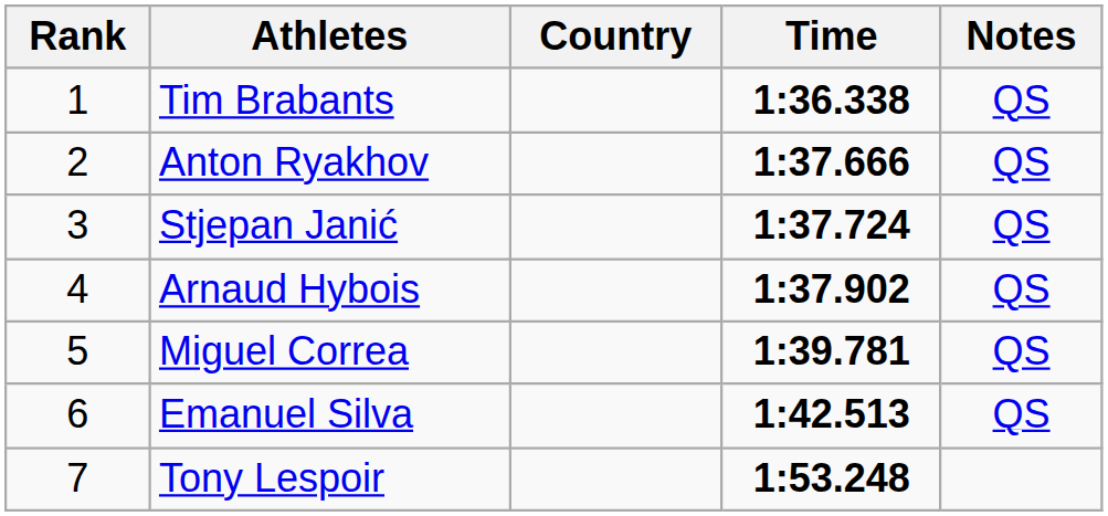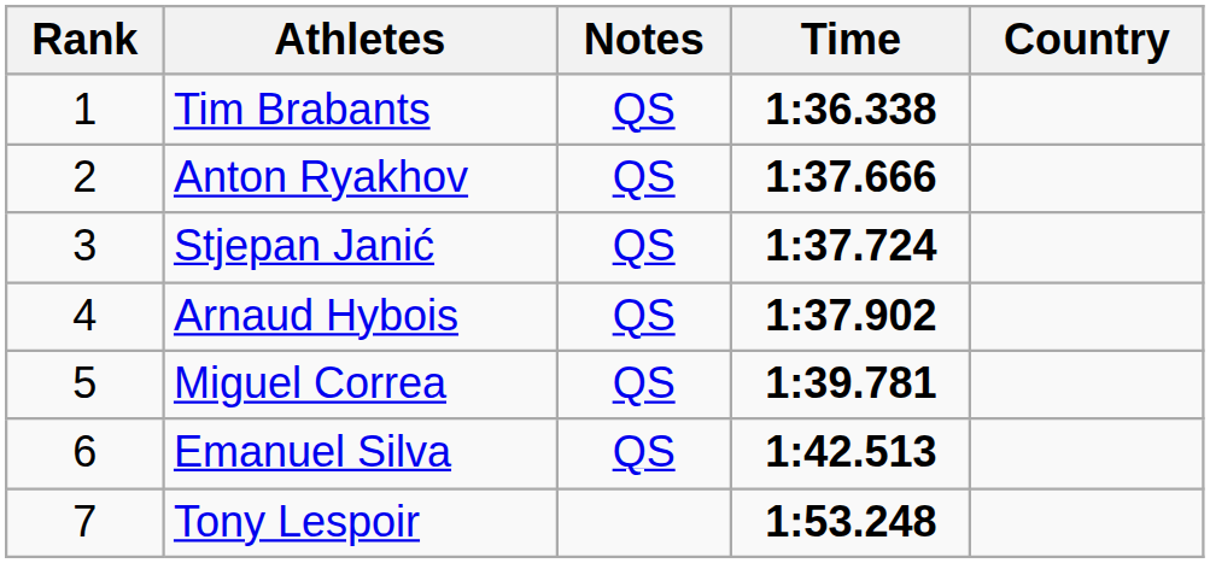columns swapped: Country <-> Notes
